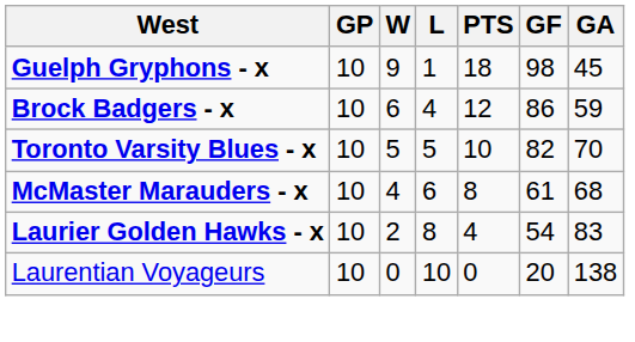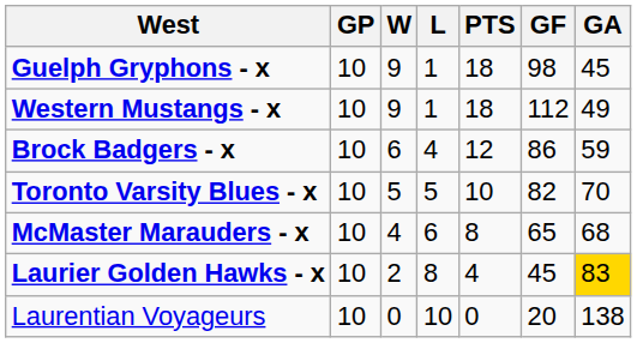+ row: Western Mustangs - x | 10 | 9 | 1 | 18 | 112 | 49
McMaster Marauders - x | GF: 61 -> 65
Laurier Golden Hawks - x | GF: 54 -> 45
Laurier Golden Hawks - x | GA: no background -> gold background
